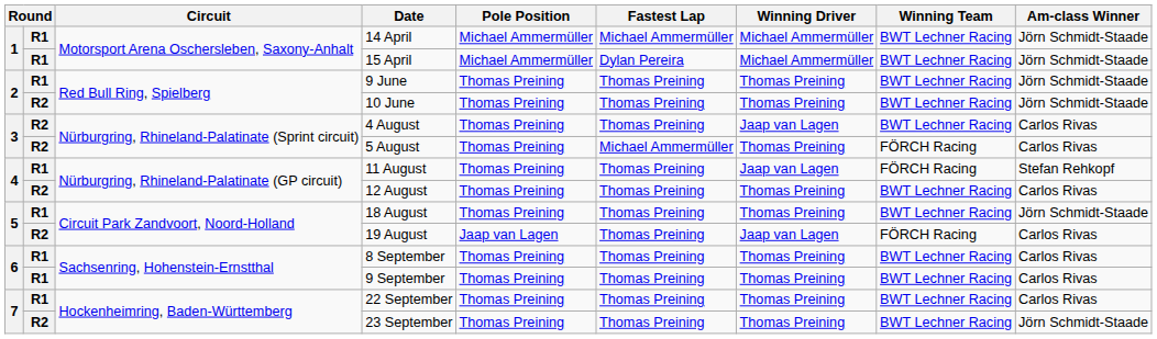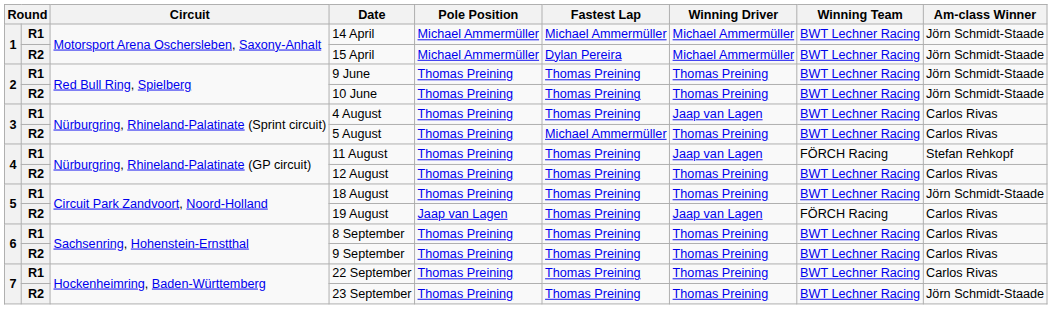15 April | column 2: R1 -> R2
4 August | column 2: R2 -> R1
5 August | Winning Team: FÖRCH Racing -> BWT Lechner Racing
9 September | column 2: R1 -> R2
